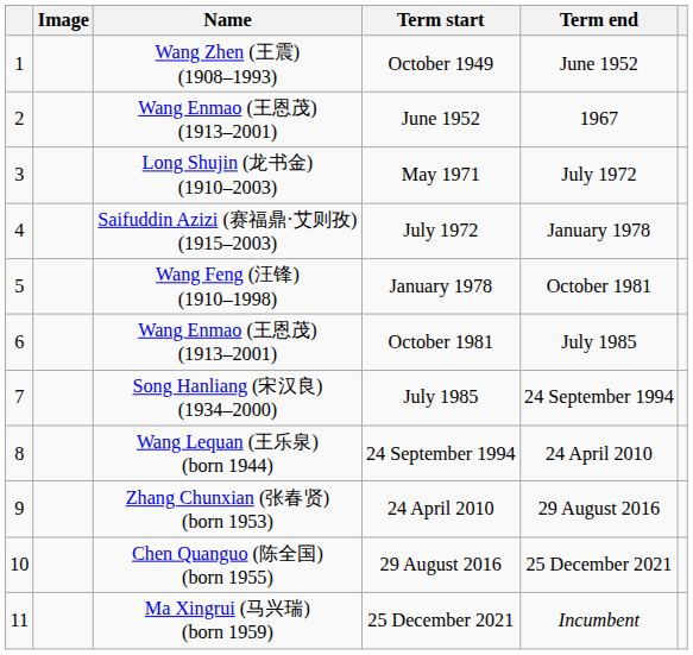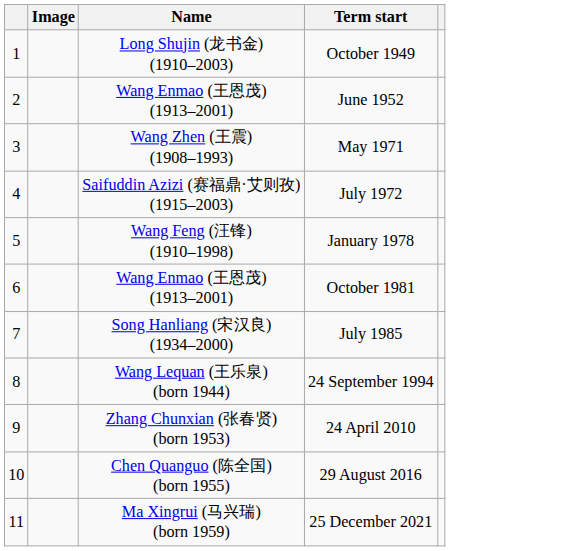- column: Term end | June 1952 | 1967 | July 1972 | January 1978 | October 1981 | July 1985 | 24 September 1994 | 24 April 2010 | 29 August 2016 | 25 December 2021 | Incumbent
October 1949 | Name: Wang Zhen (王震) (1908–1993) -> Long Shujin (龙书金) (1910–2003)
May 1971 | Name: Long Shujin (龙书金) (1910–2003) -> Wang Zhen (王震) (1908–1993)
